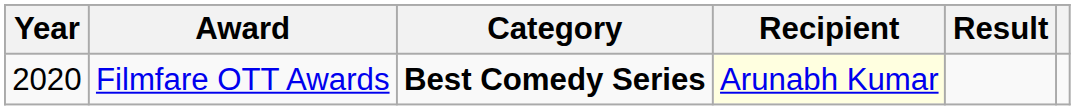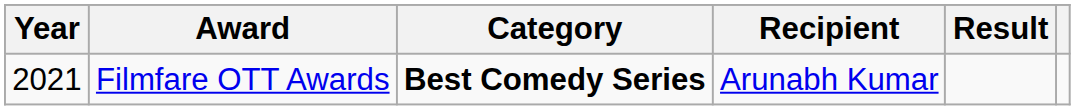Filmfare OTT Awards | Year: 2020 -> 2021
Filmfare OTT Awards | Recipient: lightyellow background -> no background
